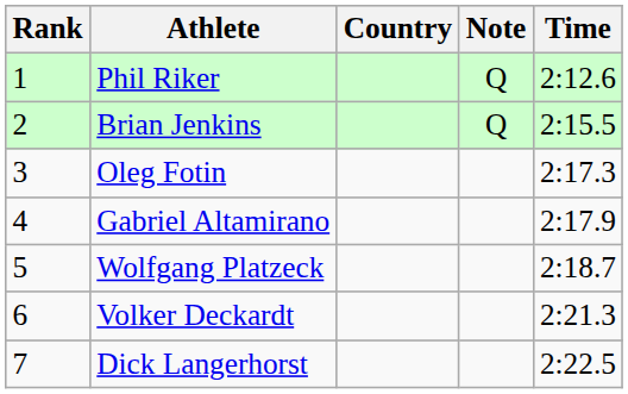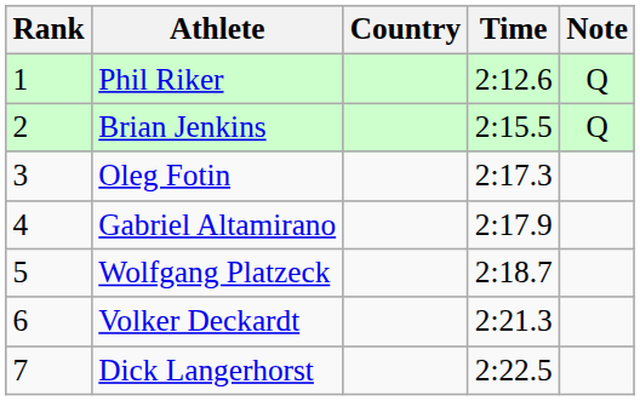columns swapped: Time <-> Note
